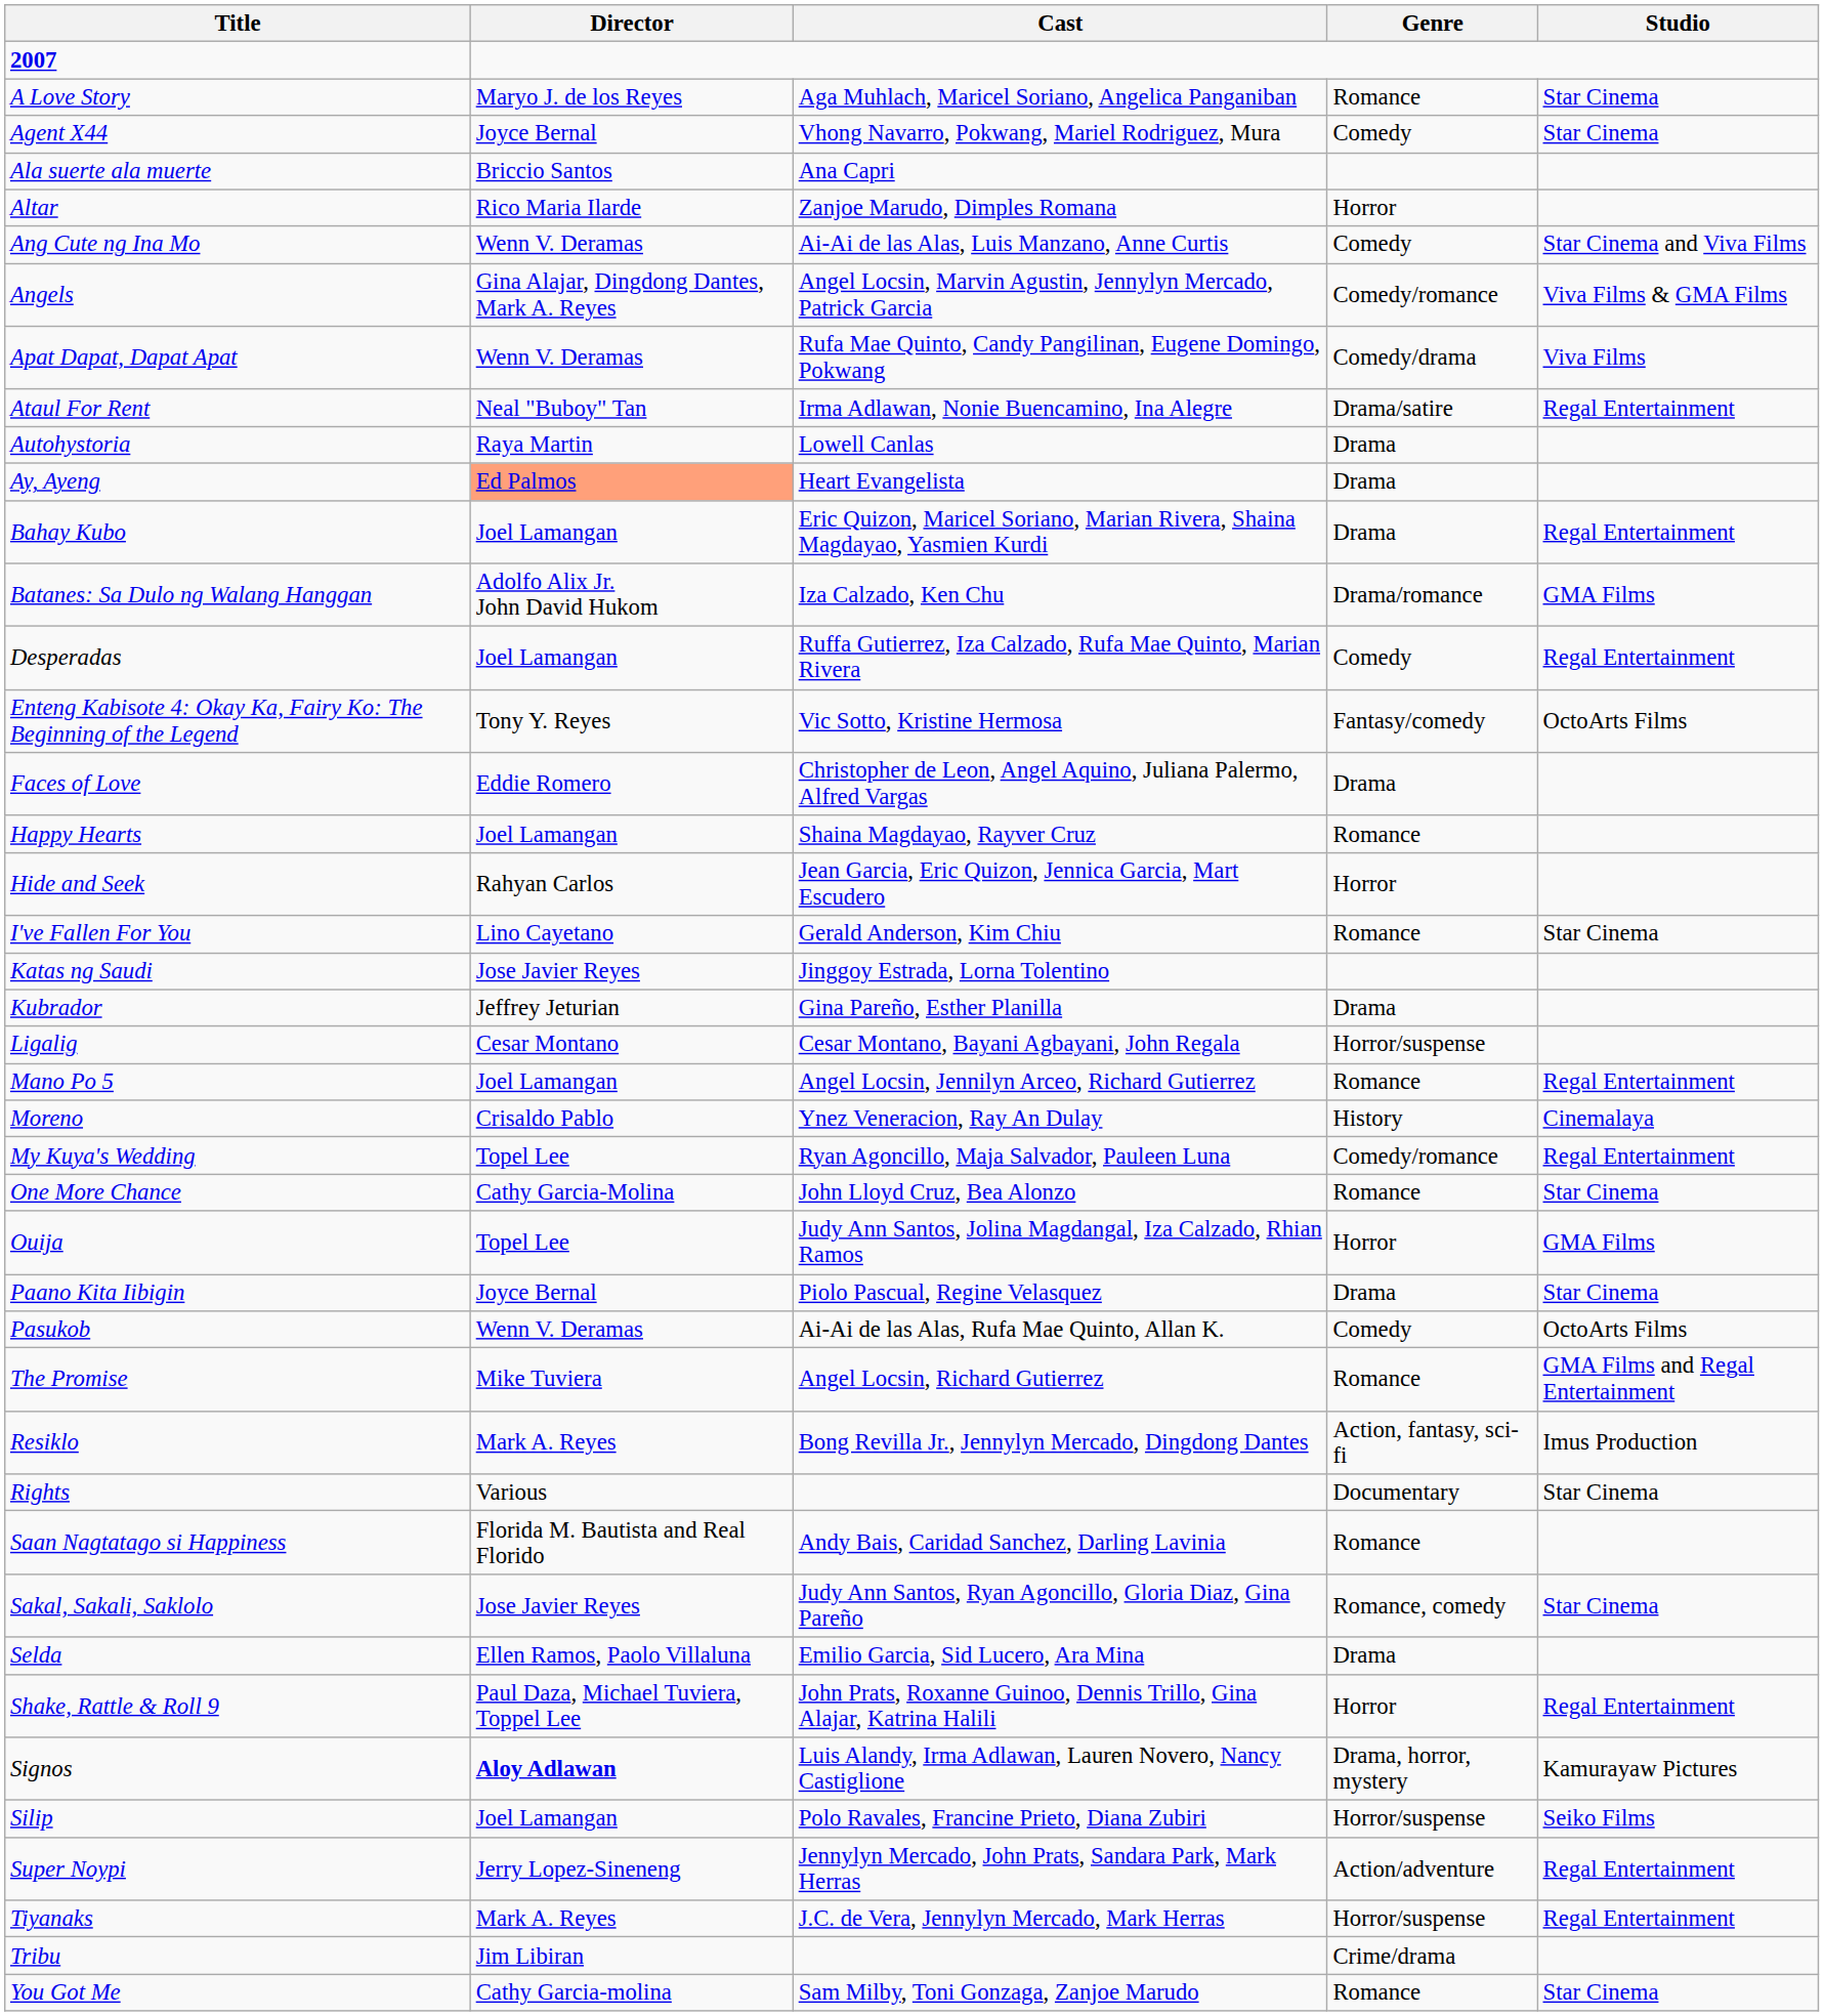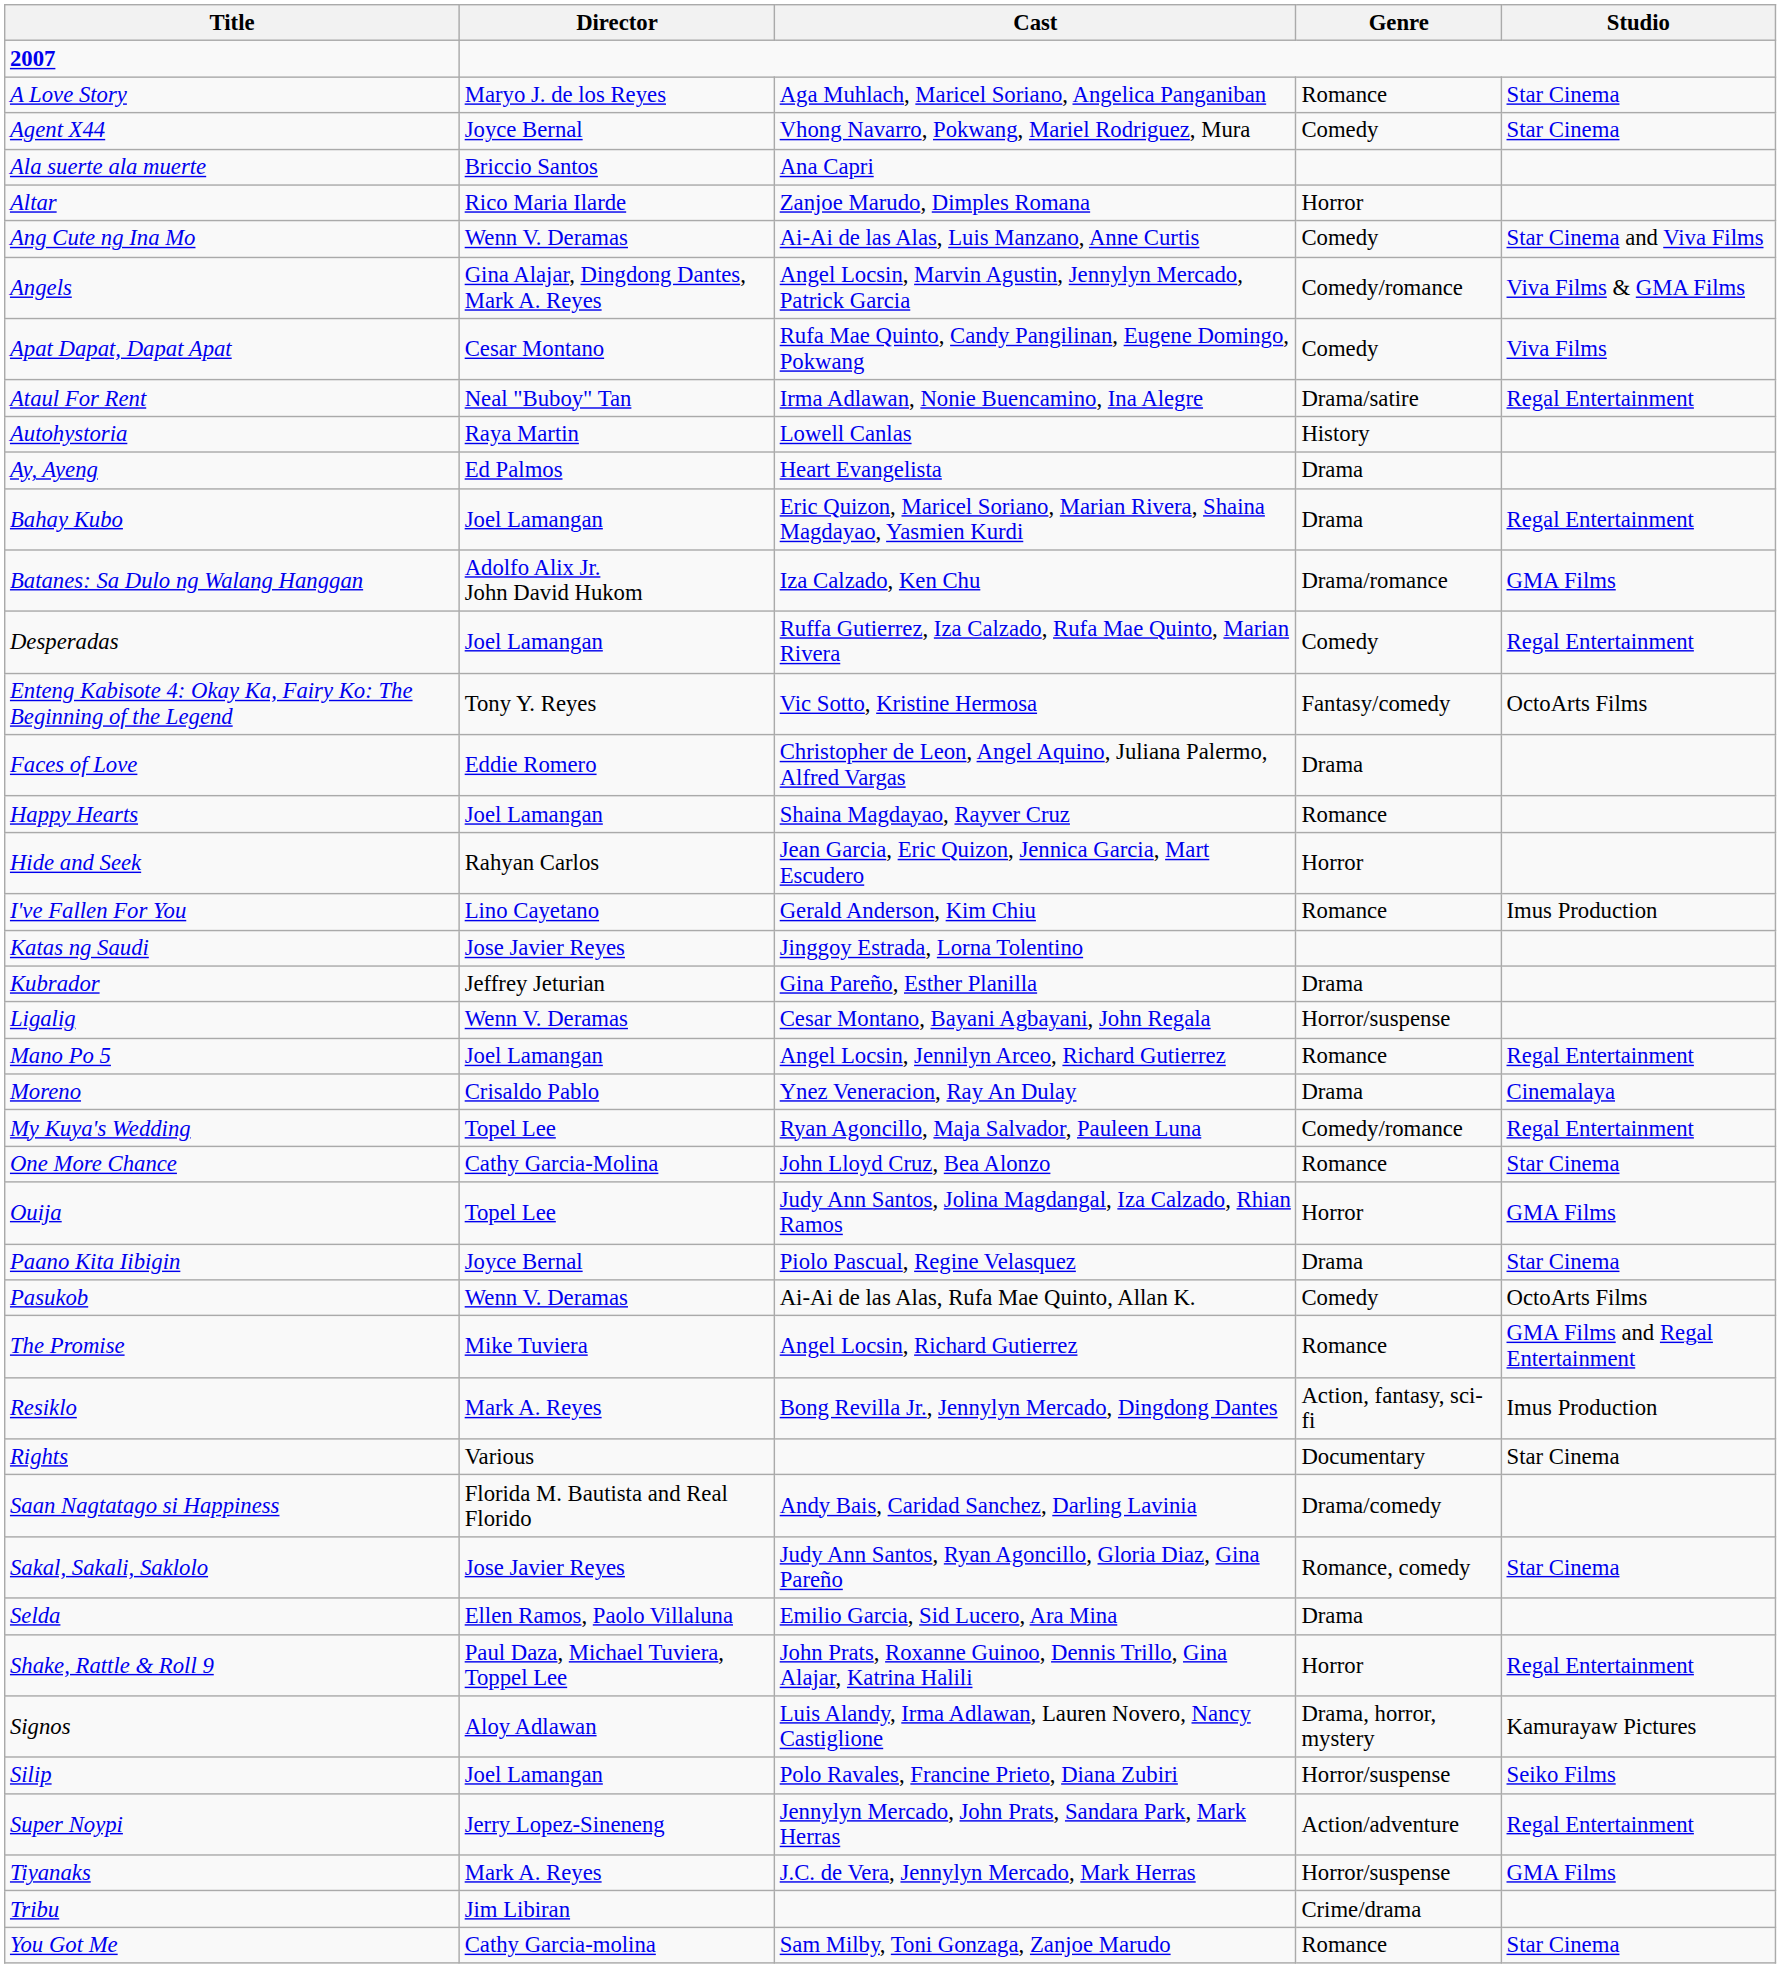Apat Dapat, Dapat Apat | Director: Wenn V. Deramas -> Cesar Montano
Apat Dapat, Dapat Apat | Genre: Comedy/drama -> Comedy
Autohystoria | Genre: Drama -> History
Ay, Ayeng | Director: lightsalmon background -> no background
I've Fallen For You | Studio: Star Cinema -> Imus Production
Ligalig | Director: Cesar Montano -> Wenn V. Deramas
Moreno | Genre: History -> Drama
Saan Nagtatago si Happiness | Genre: Romance -> Drama/comedy
Signos | Director: bold -> normal
Tiyanaks | Studio: Regal Entertainment -> GMA Films
